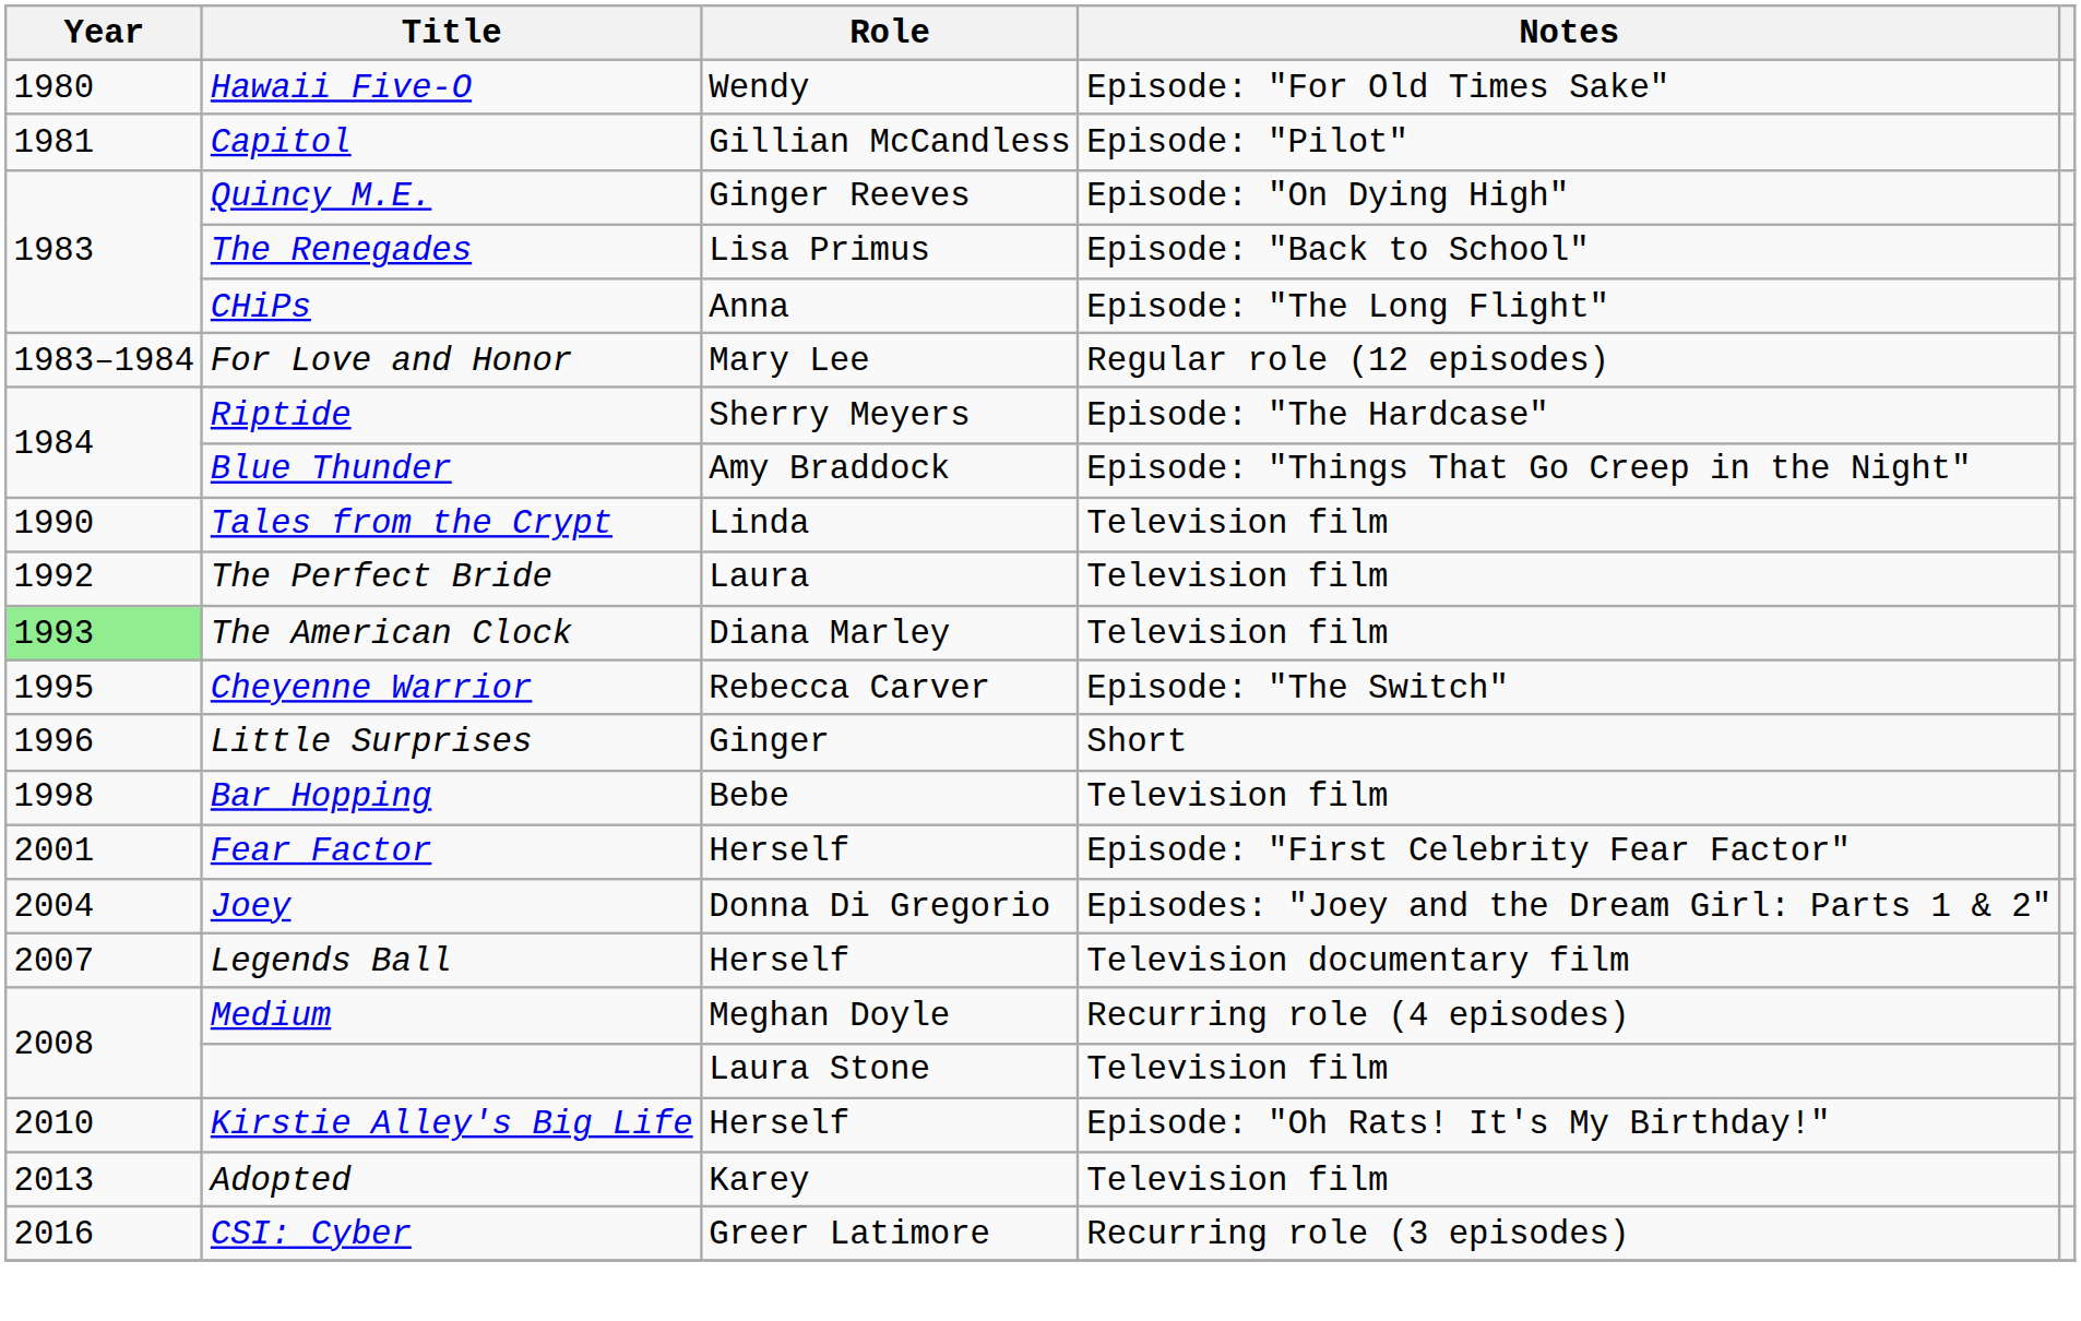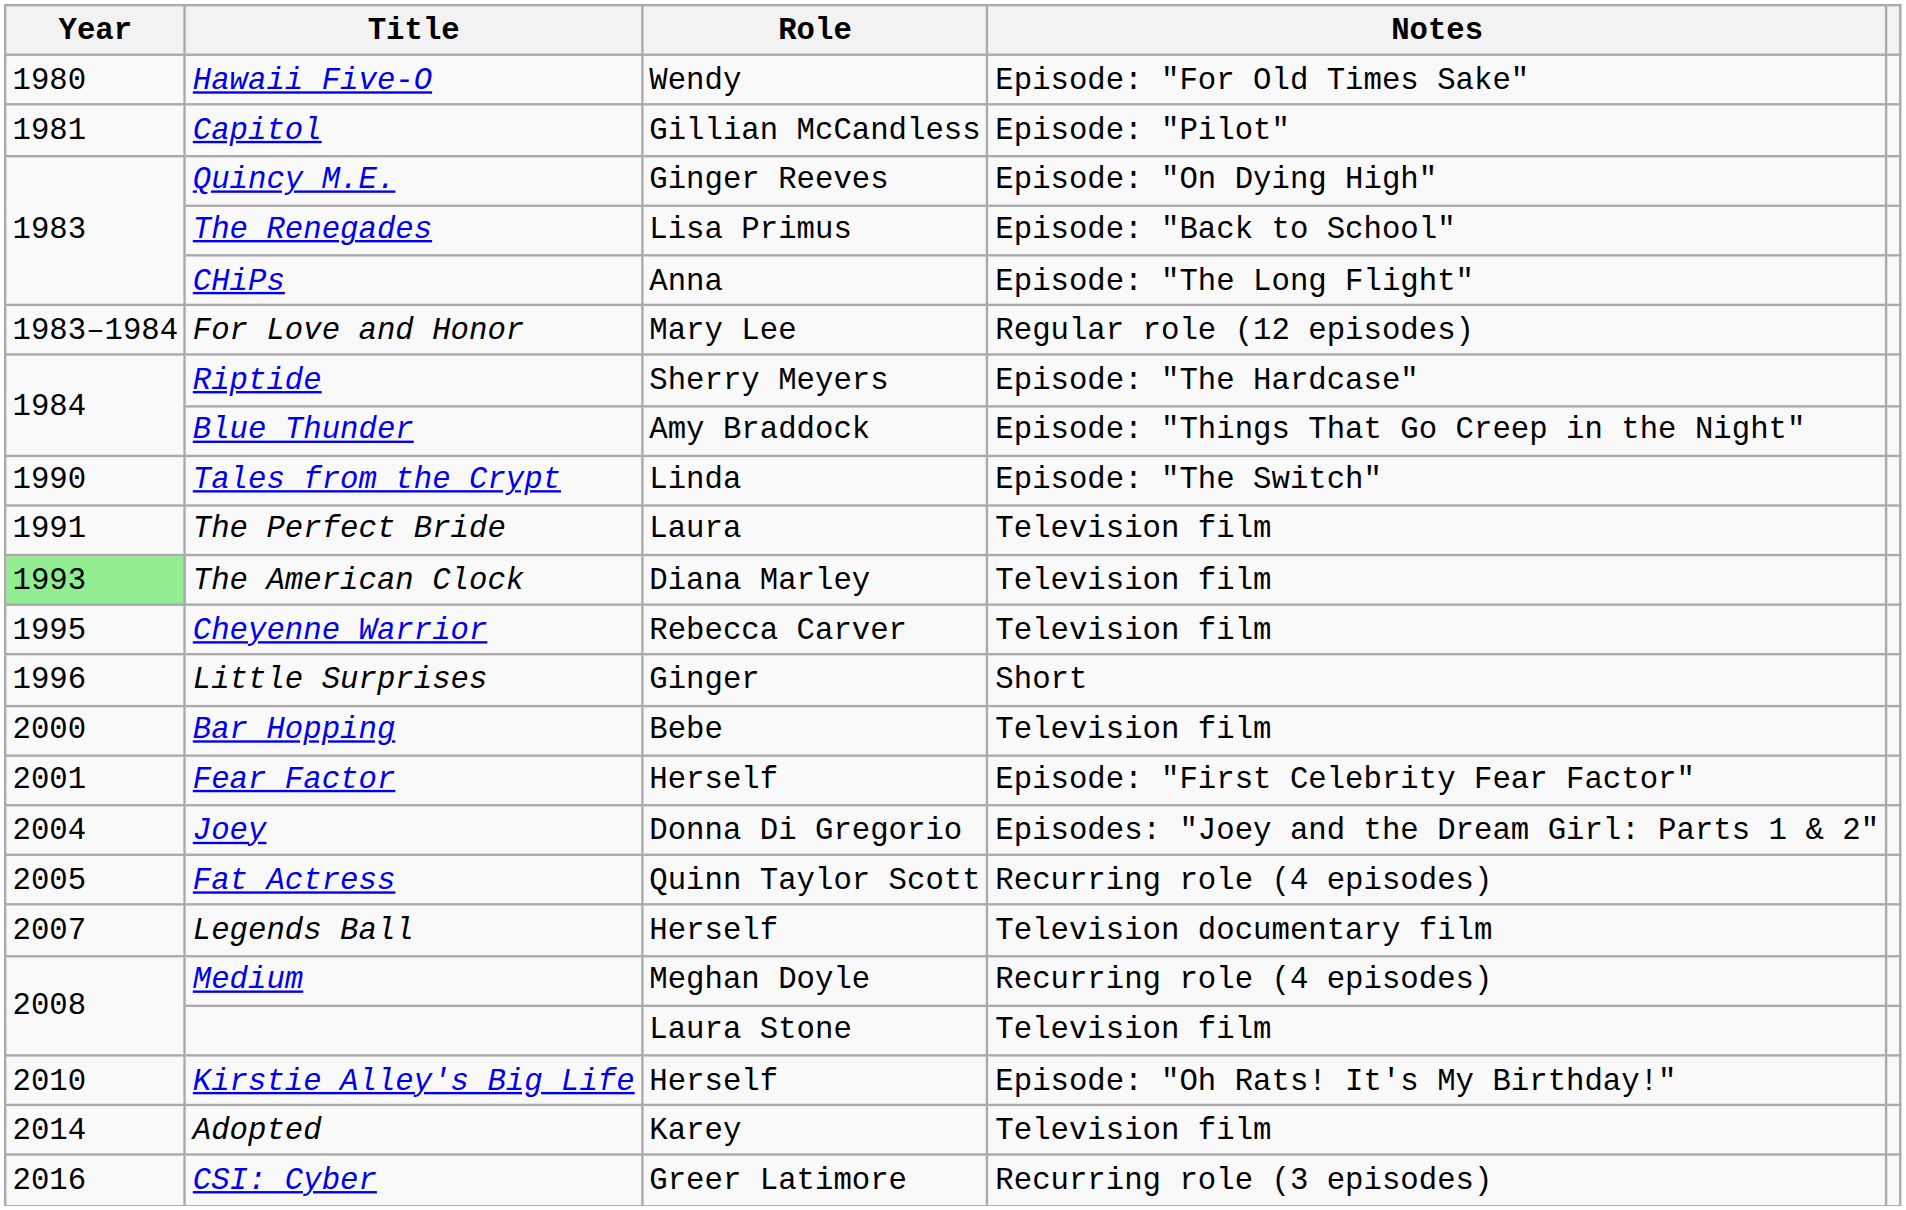Tales from the Crypt | Notes: Television film -> Episode: "The Switch"
The Perfect Bride | Year: 1992 -> 1991
Cheyenne Warrior | Notes: Episode: "The Switch" -> Television film
Bar Hopping | Year: 1998 -> 2000
+ row: 2005 | Fat Actress | Quinn Taylor Scott | Recurring role (4 episodes)
Adopted | Year: 2013 -> 2014
